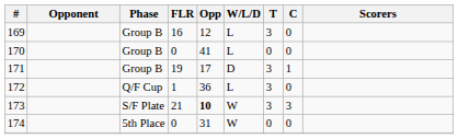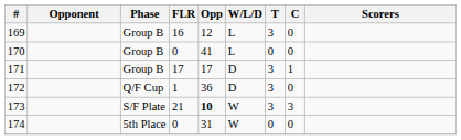171 | FLR: 19 -> 17
172 | W/L/D: L -> D
